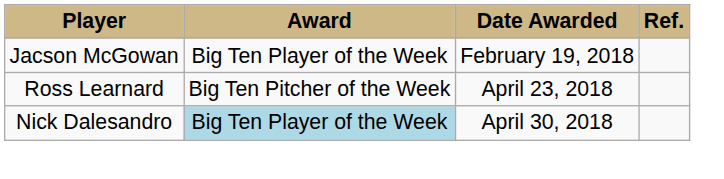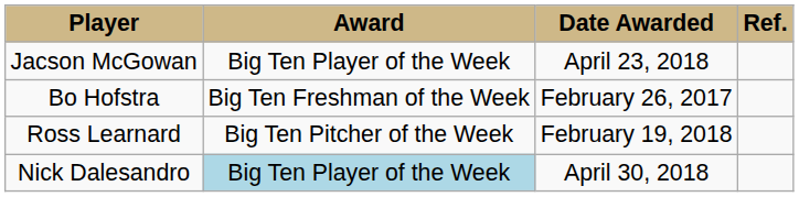Jacson McGowan | Date Awarded: February 19, 2018 -> April 23, 2018
+ row: Bo Hofstra | Big Ten Freshman of the Week | February 26, 2017
Ross Learnard | Date Awarded: April 23, 2018 -> February 19, 2018
